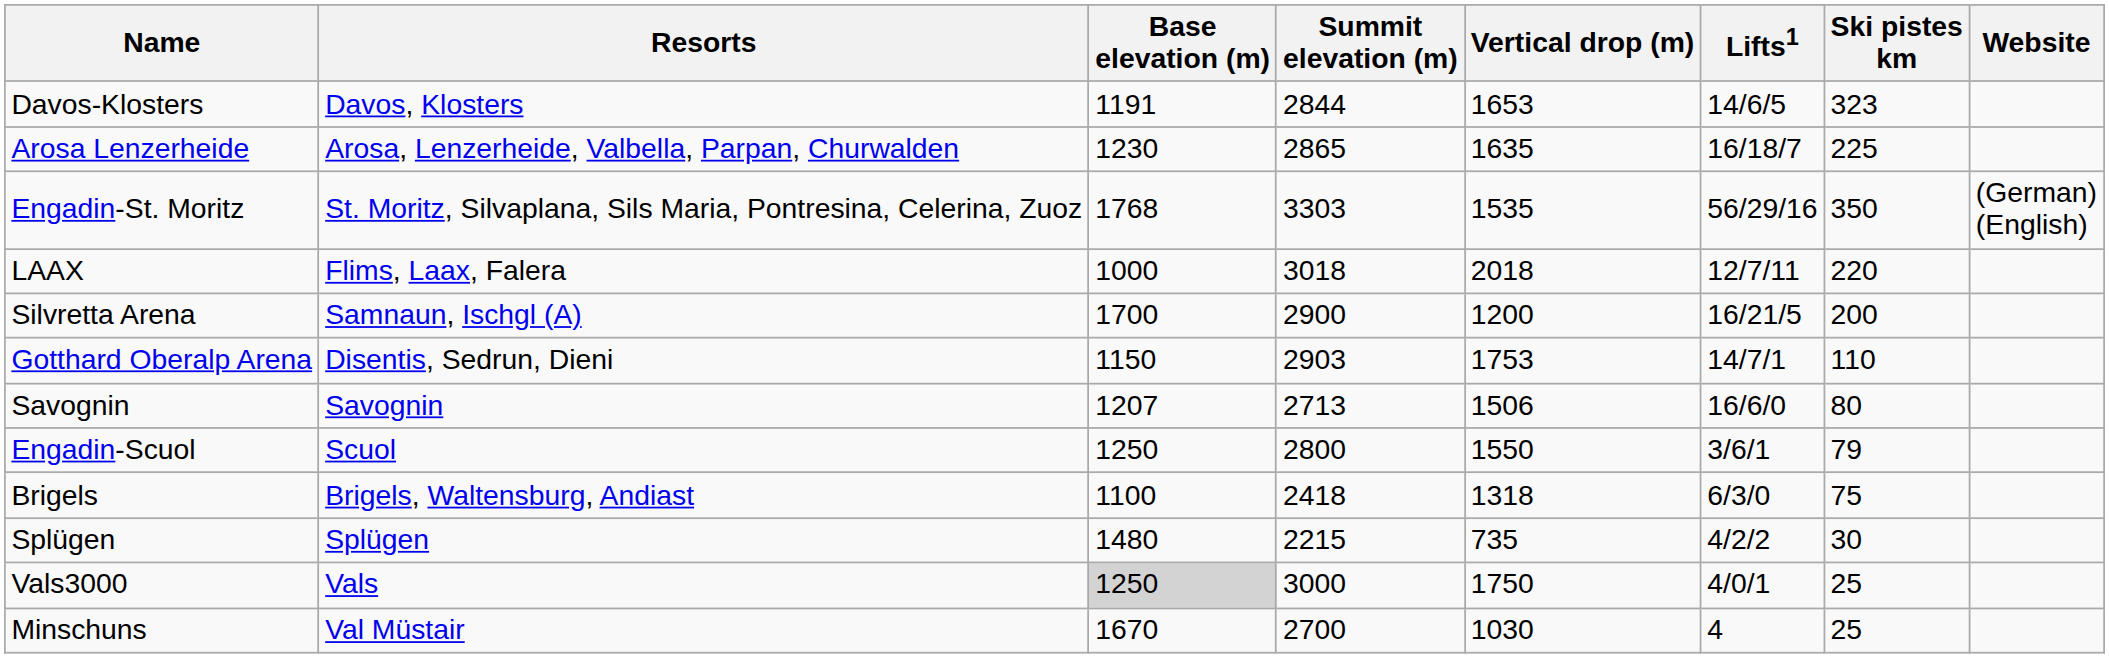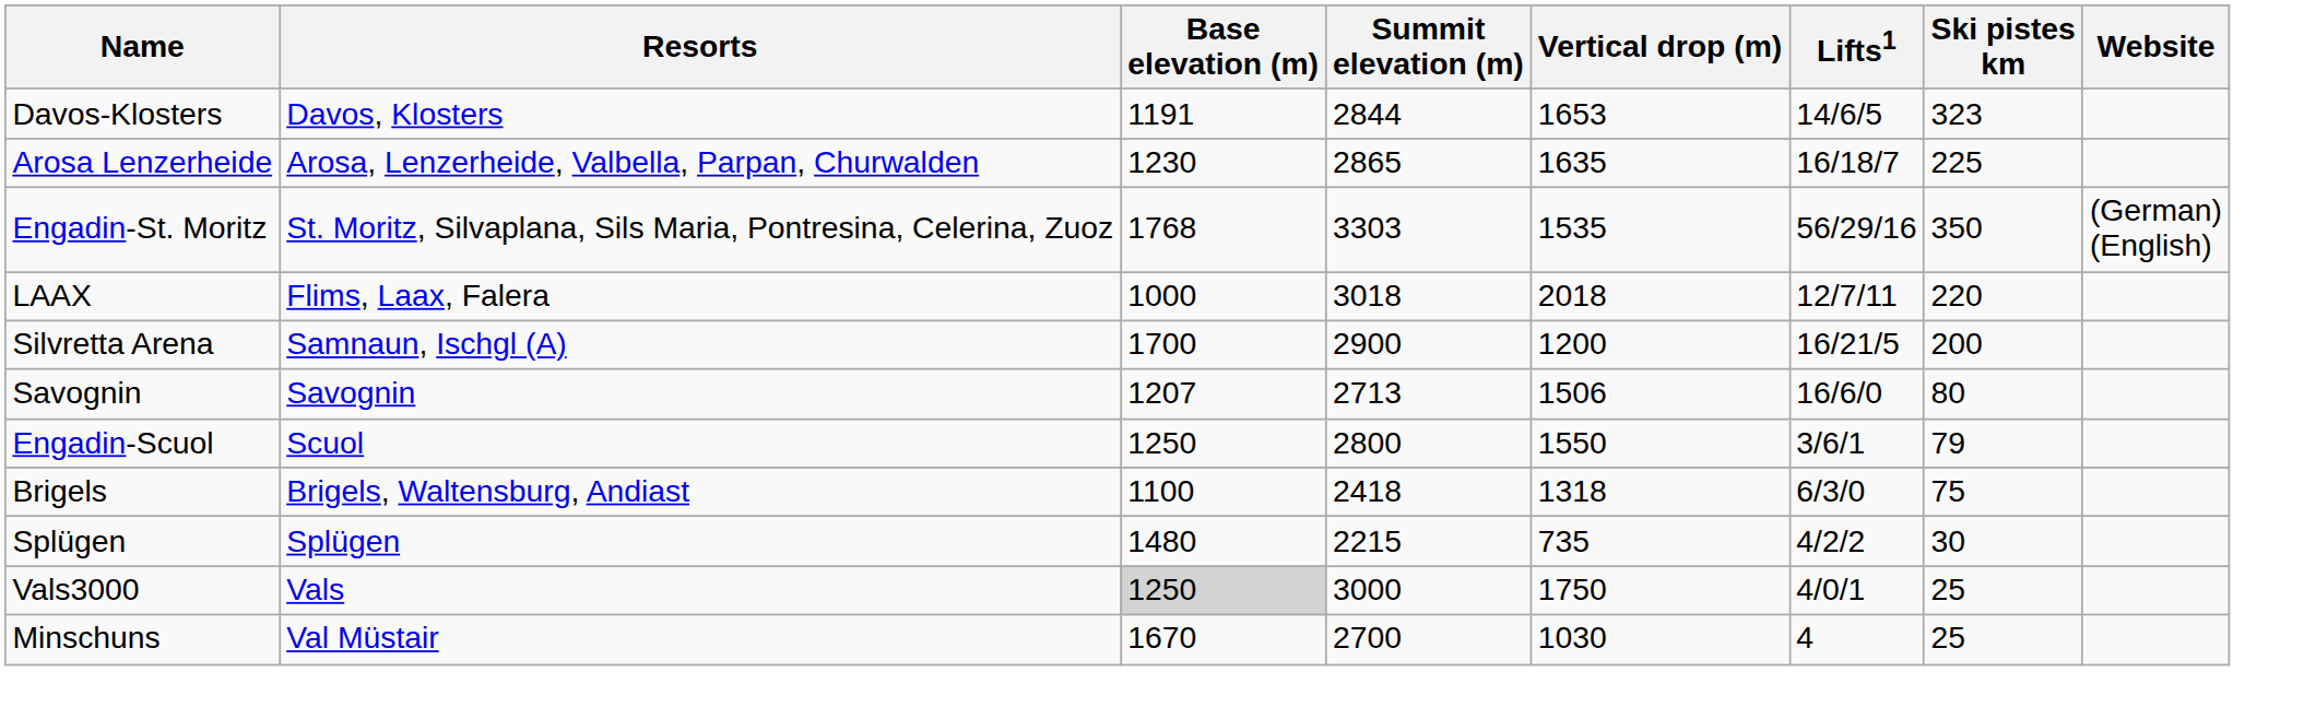- row: Gotthard Oberalp Arena | Disentis, Sedrun, Dieni | 1150 | 2903 | 1753 | 14/7/1 | 110
